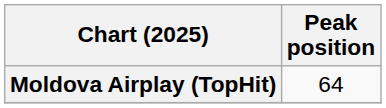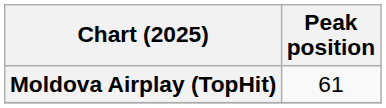Moldova Airplay (TopHit) | Peak position: 64 -> 61
